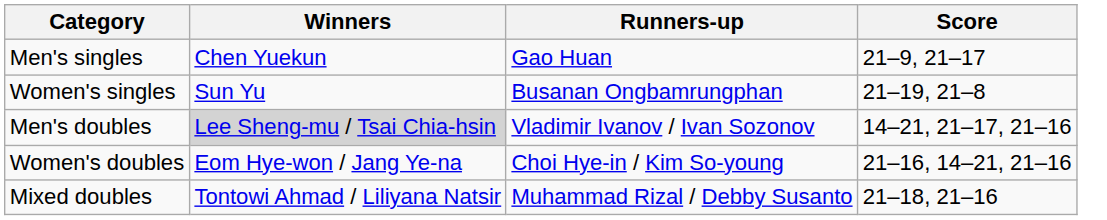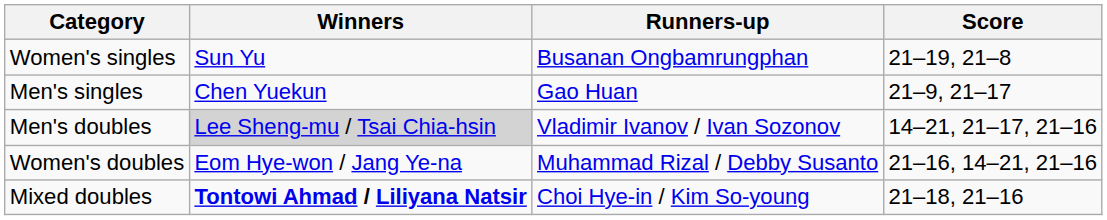rows swapped: Men's singles <-> Women's singles
Women's doubles | Runners-up: Choi Hye-in / Kim So-young -> Muhammad Rizal / Debby Susanto
Mixed doubles | Winners: normal -> bold
Mixed doubles | Runners-up: Muhammad Rizal / Debby Susanto -> Choi Hye-in / Kim So-young
